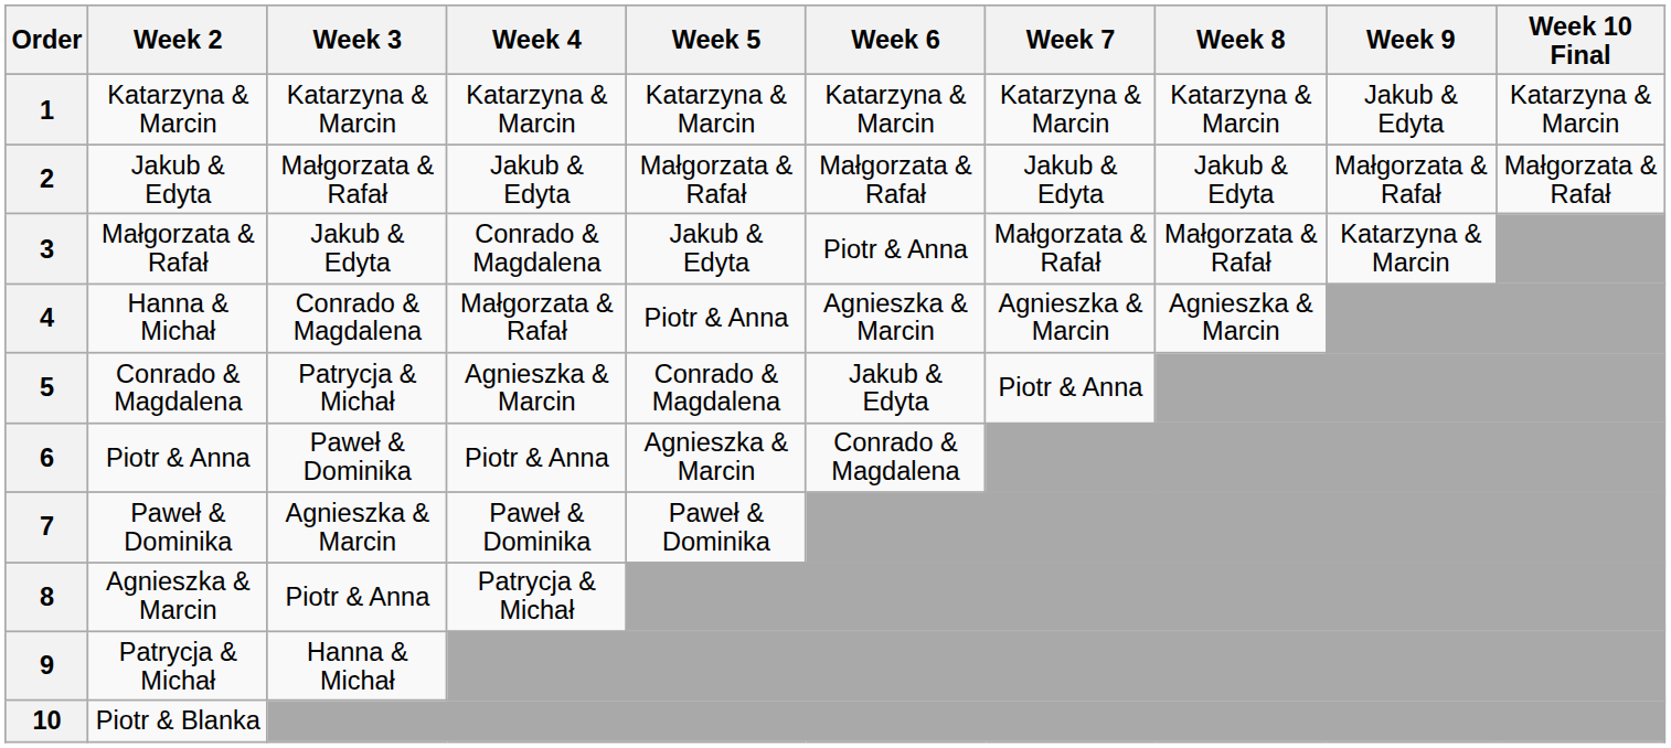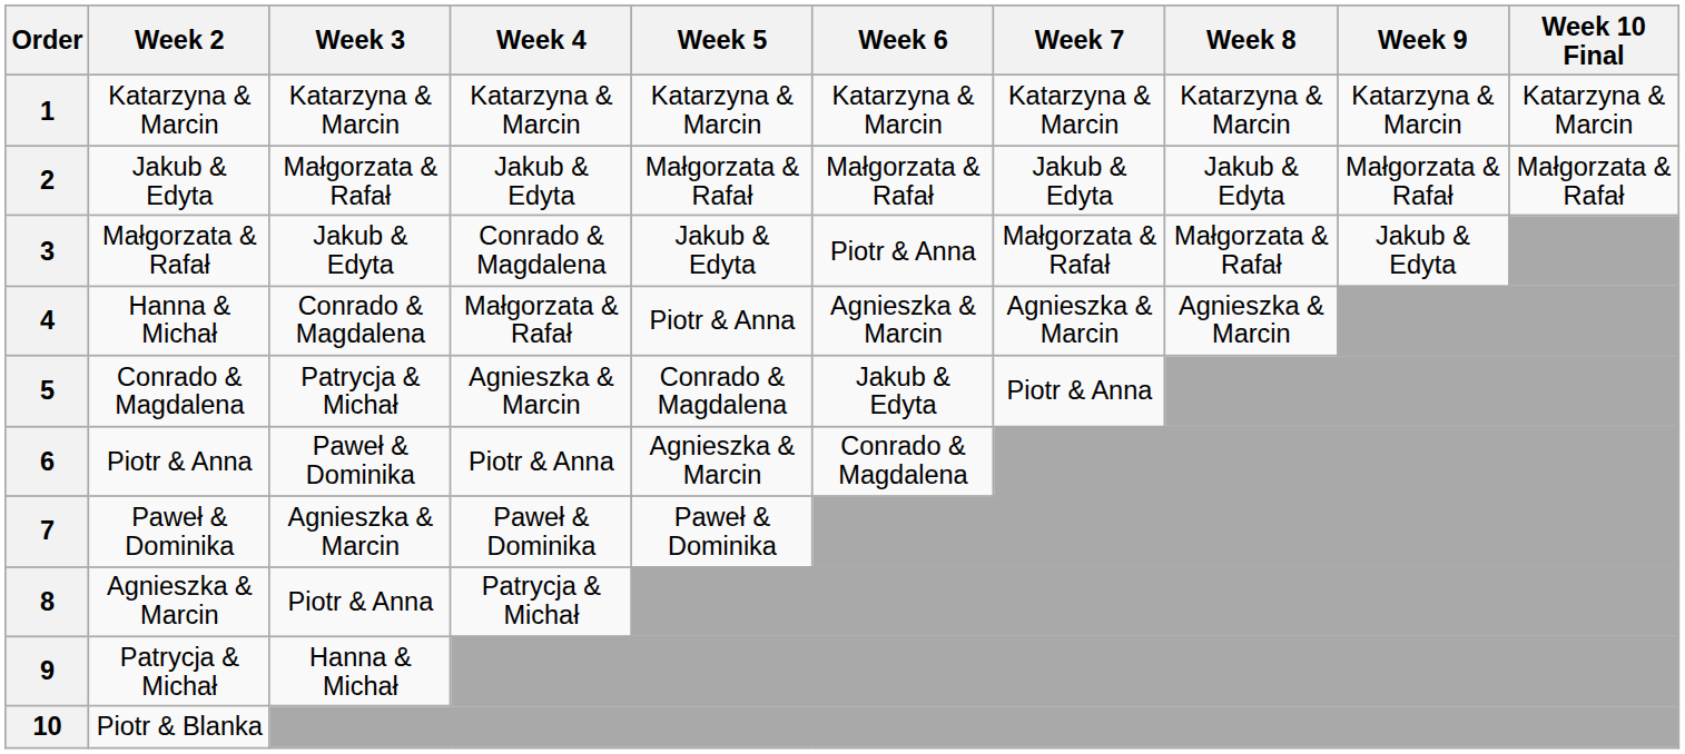1 | Week 9: Jakub & Edyta -> Katarzyna & Marcin
3 | Week 9: Katarzyna & Marcin -> Jakub & Edyta
